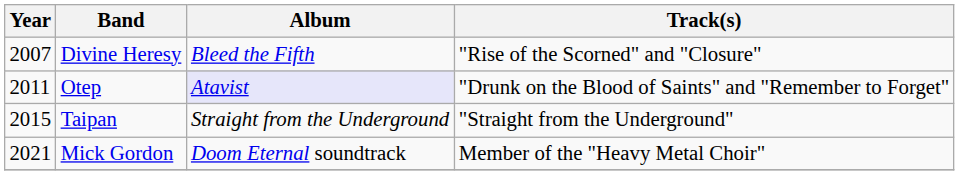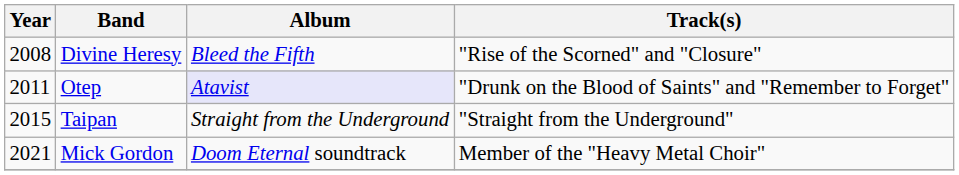Divine Heresy | Year: 2007 -> 2008
